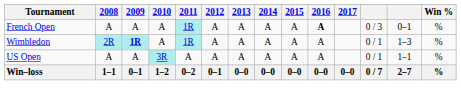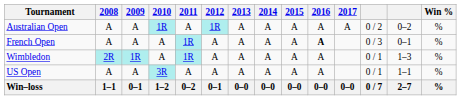+ row: Australian Open | A | A | 1R | A | 1R | A | A | A | A | A | 0 / 2 | 0–2 | %
Wimbledon | 2009: bold -> normal
